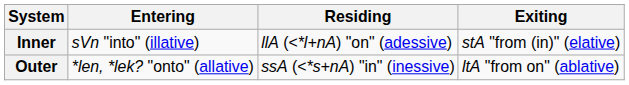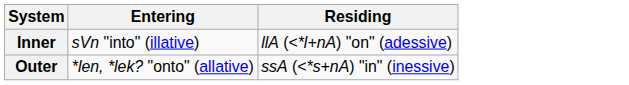- column: Exiting | stA "from (in)" (elative) | ltA "from on" (ablative)
